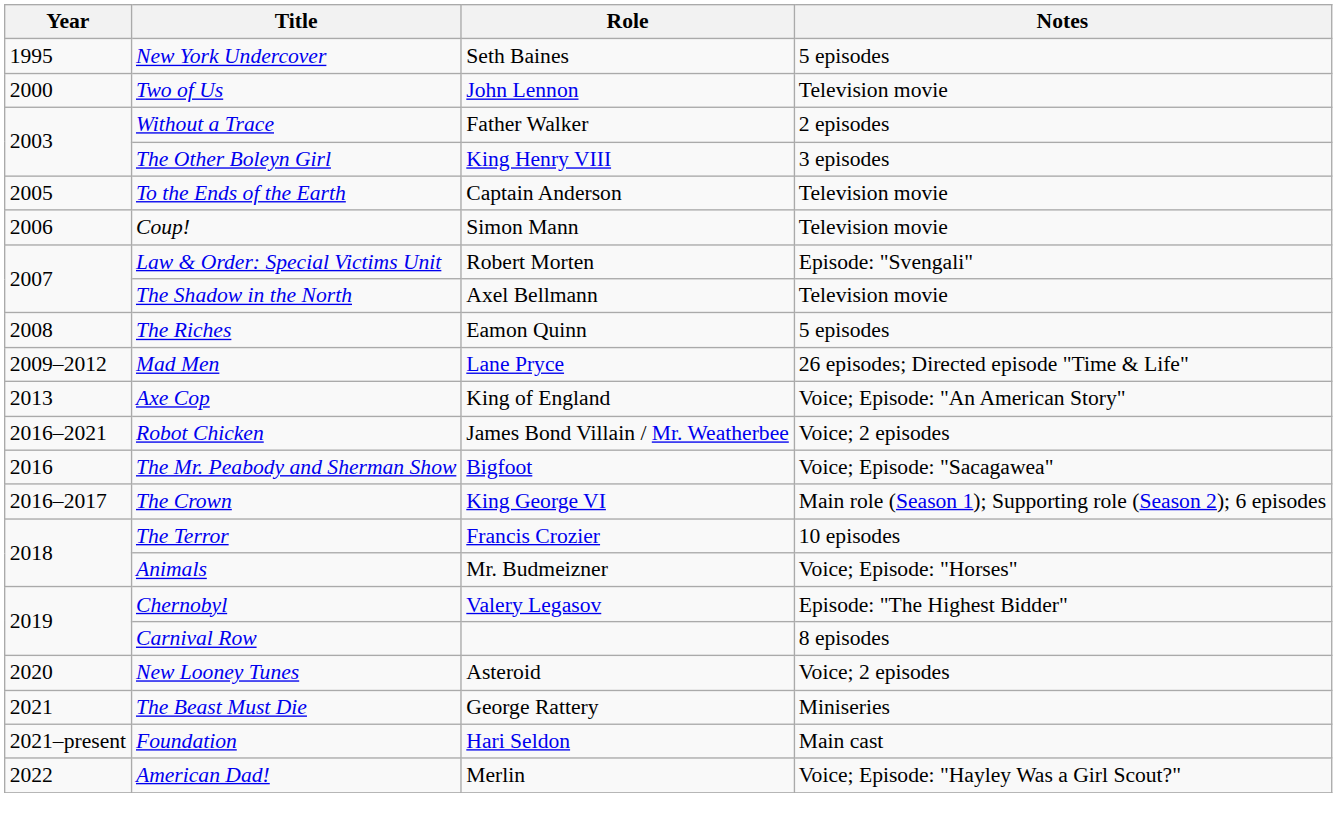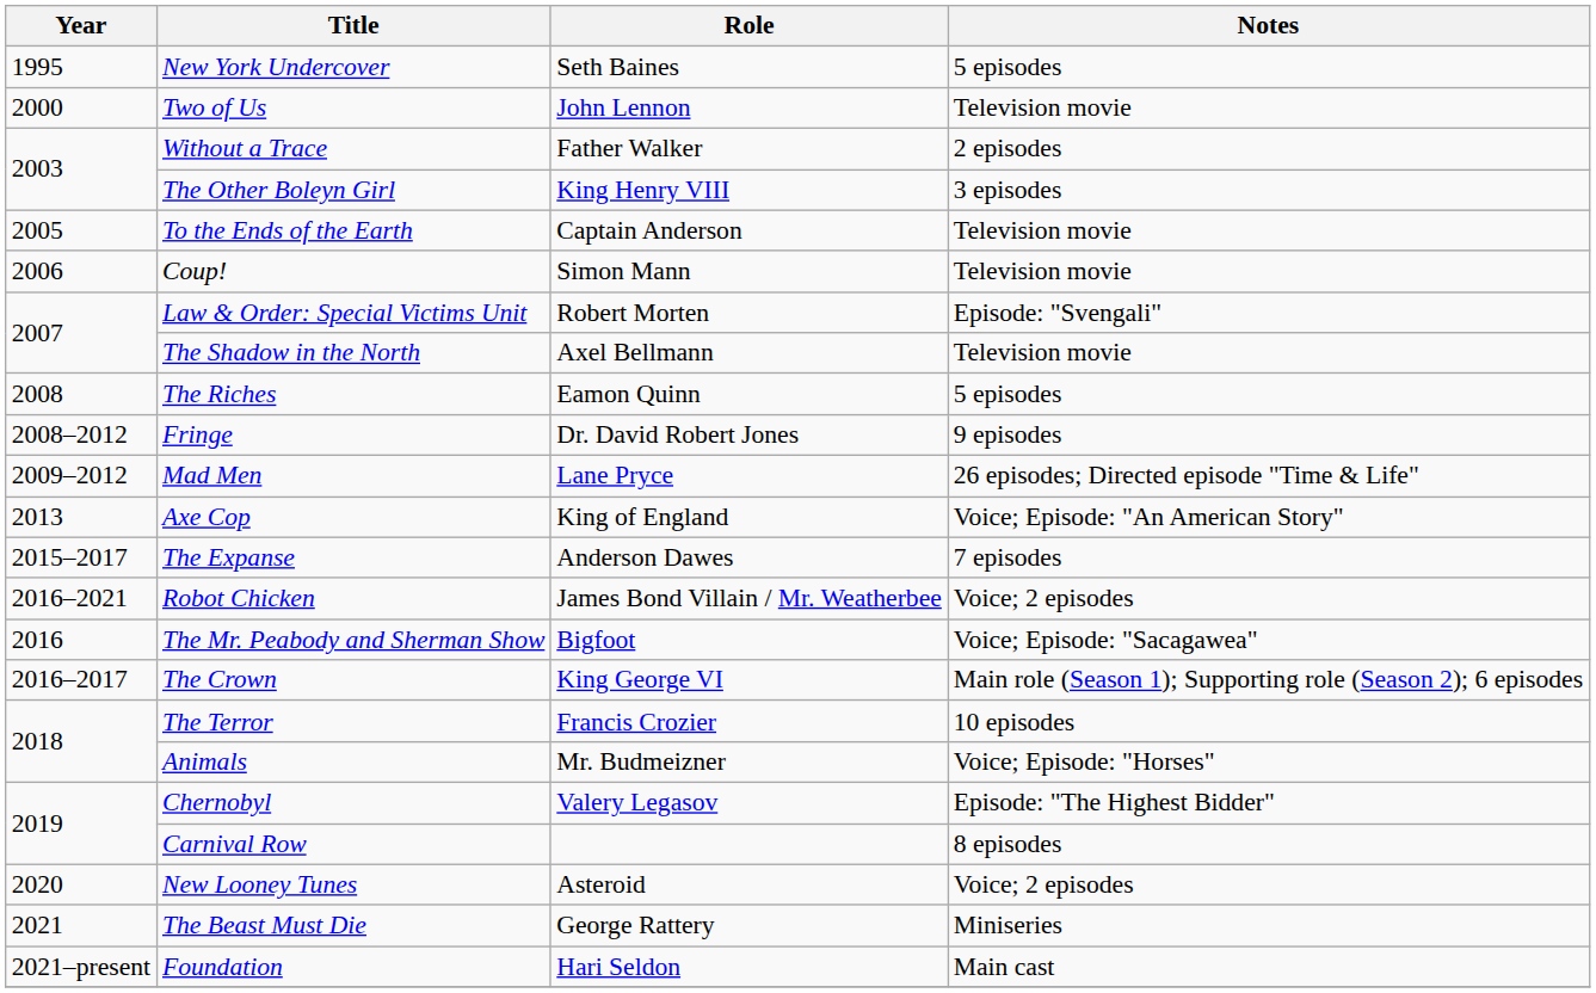+ row: 2008–2012 | Fringe | Dr. David Robert Jones | 9 episodes
+ row: 2015–2017 | The Expanse | Anderson Dawes | 7 episodes
- row: 2022 | American Dad! | Merlin | Voice; Episode: "Hayley Was a Girl Scout?"
